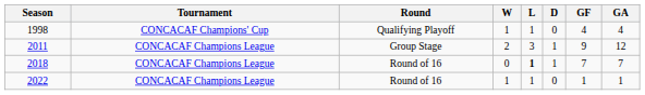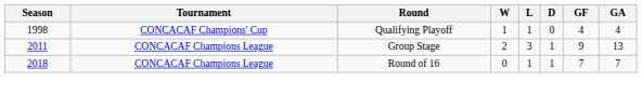2011 | GA: 12 -> 13
2018 | L: bold -> normal
- row: 2022 | CONCACAF Champions League | Round of 16 | 1 | 1 | 0 | 1 | 1
